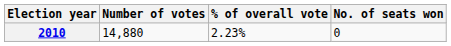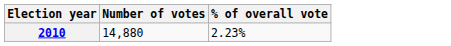- column: No. of seats won | 0
